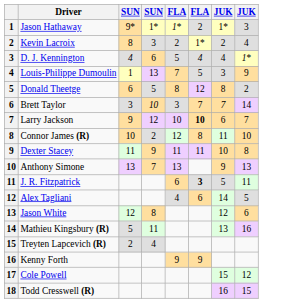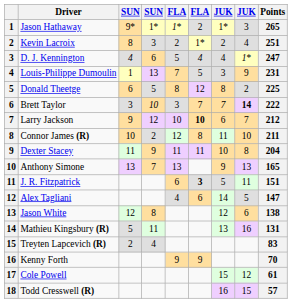+ column: Points | 265 | 251 | 247 | 231 | 225 | 222 | 212 | 211 | 204 | 165 | 151 | 147 | 138 | 131 | 83 | 70 | 61 | 57
Brett Taylor | column 8: normal -> bold
